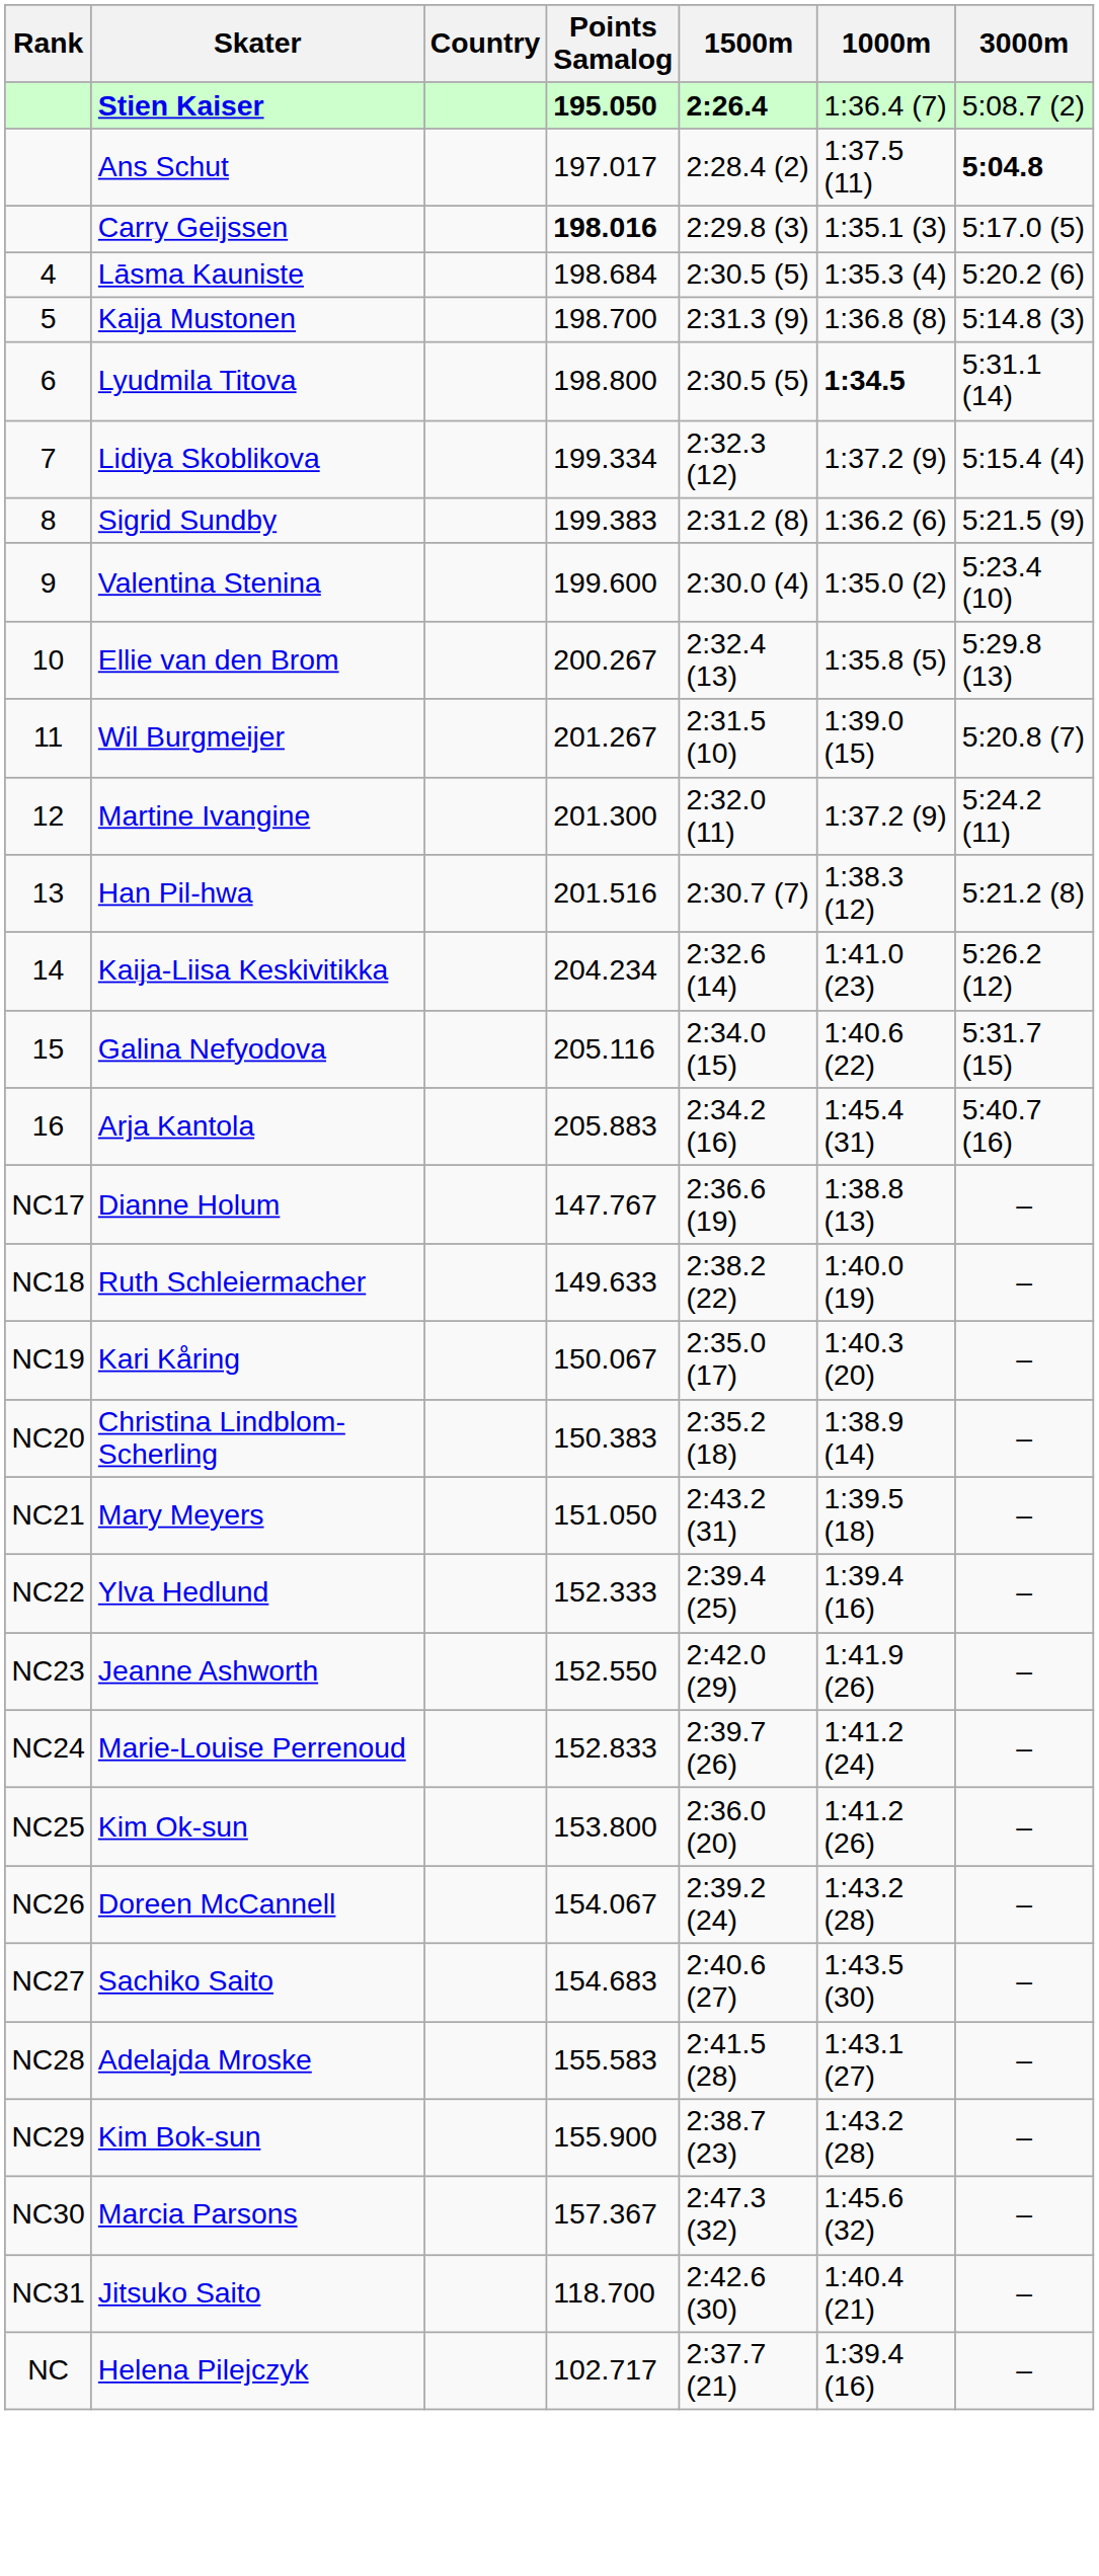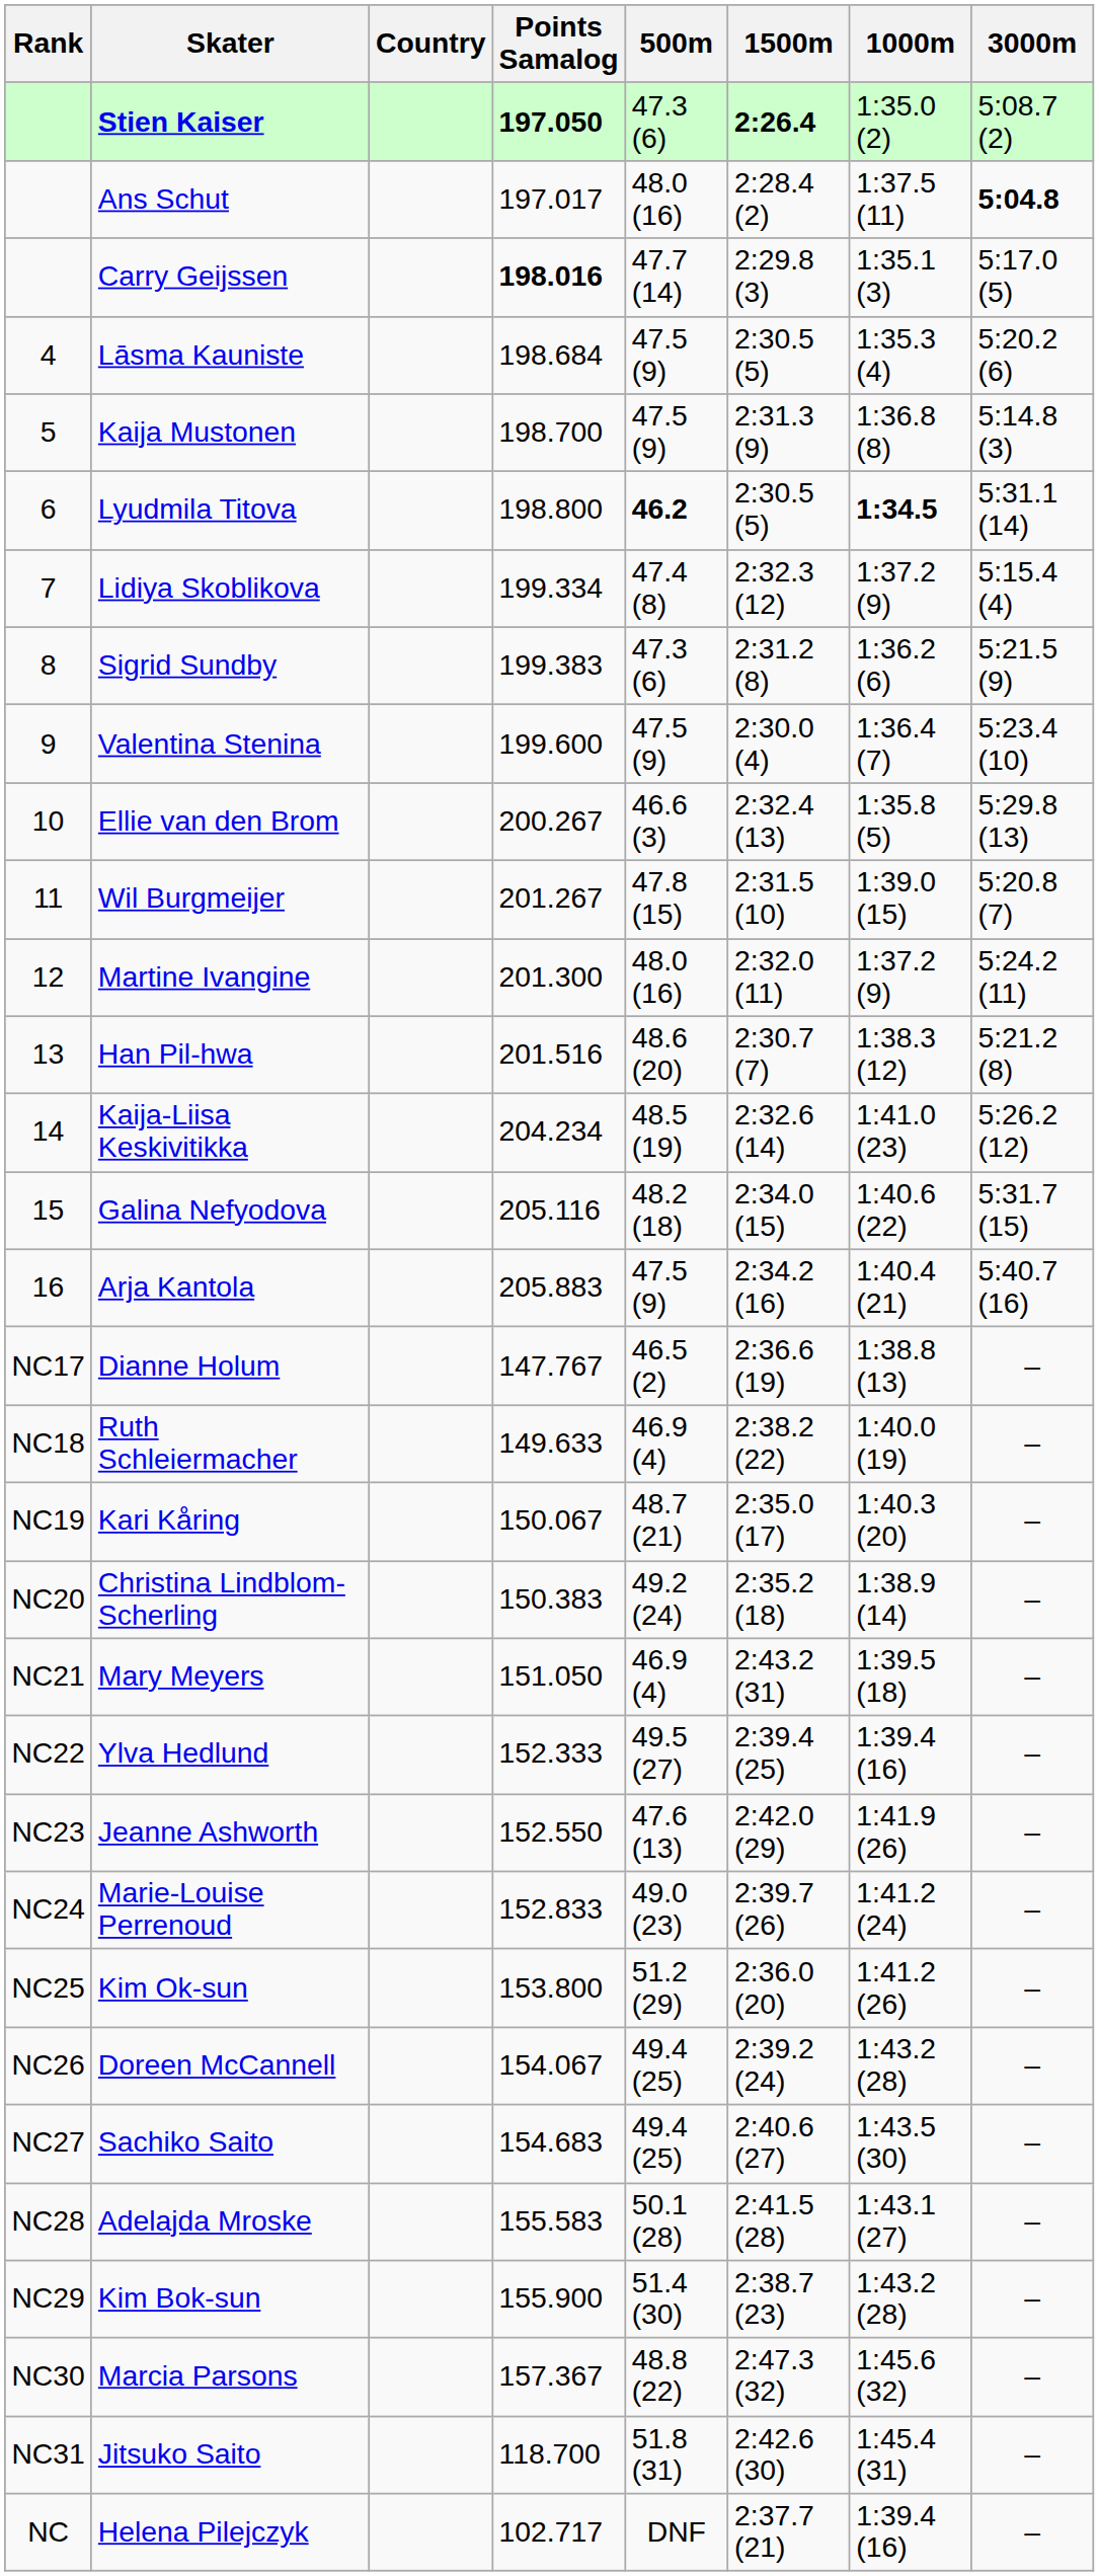+ column: 500m | 47.3 (6) | 48.0 (16) | 47.7 (14) | 47.5 (9) | 47.5 (9) | 46.2 | 47.4 (8) | 47.3 (6) | 47.5 (9) | 46.6 (3) | 47.8 (15) | 48.0 (16) | 48.6 (20) | 48.5 (19) | 48.2 (18) | 47.5 (9) | 46.5 (2) | 46.9 (4) | 48.7 (21) | 49.2 (24) | 46.9 (4) | 49.5 (27) | 47.6 (13) | 49.0 (23) | 51.2 (29) | 49.4 (25) | 49.4 (25) | 50.1 (28) | 51.4 (30) | 48.8 (22) | 51.8 (31) | DNF
Stien Kaiser | Points Samalog: 195.050 -> 197.050
Stien Kaiser | 1000m: 1:36.4 (7) -> 1:35.0 (2)
Valentina Stenina | 1000m: 1:35.0 (2) -> 1:36.4 (7)
Arja Kantola | 1000m: 1:45.4 (31) -> 1:40.4 (21)
Jitsuko Saito | 1000m: 1:40.4 (21) -> 1:45.4 (31)
